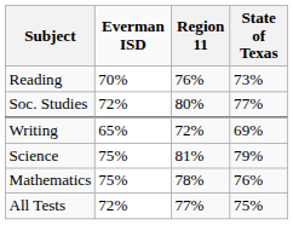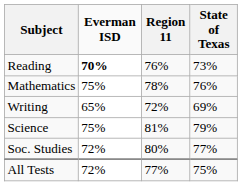Reading | Everman ISD: normal -> bold
rows swapped: Mathematics <-> Soc. Studies
